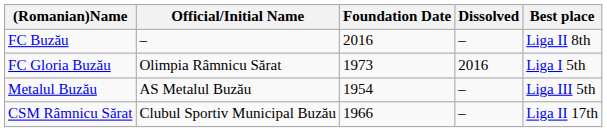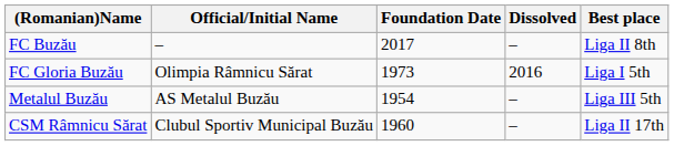FC Buzău | Foundation Date: 2016 -> 2017
CSM Râmnicu Sărat | Foundation Date: 1966 -> 1960
